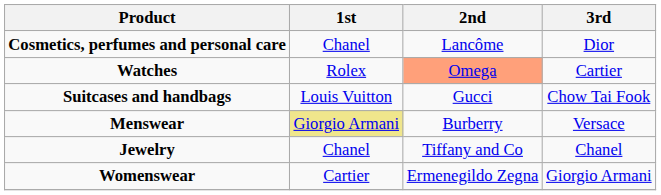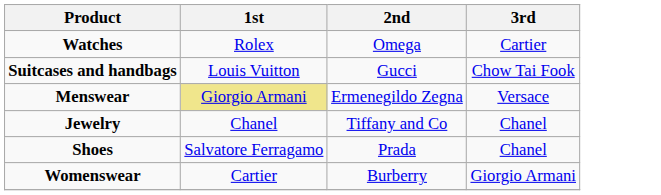- row: Cosmetics, perfumes and personal care | Chanel | Lancôme | Dior
Watches | 2nd: lightsalmon background -> no background
Menswear | 2nd: Burberry -> Ermenegildo Zegna
+ row: Shoes | Salvatore Ferragamo | Prada | Chanel
Womenswear | 2nd: Ermenegildo Zegna -> Burberry
